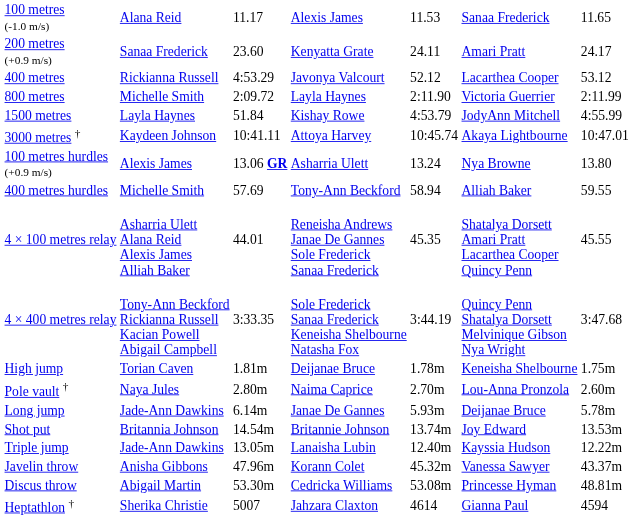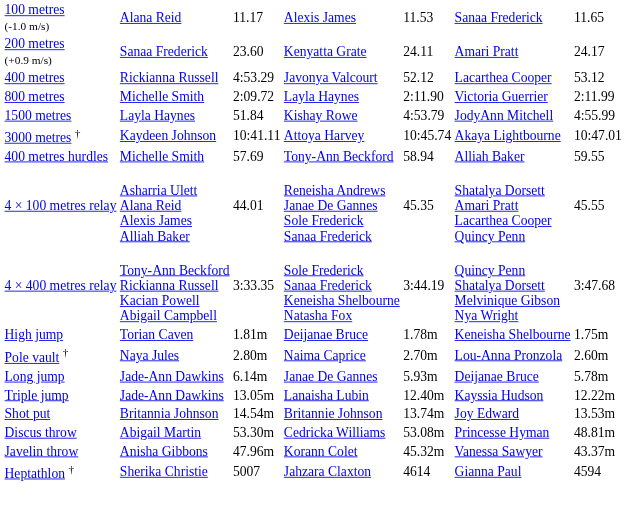- row: 100 metres hurdles (+0.9 m/s) | Alexis James | 13.06 GR | Asharria Ulett | 13.24 | Nya Browne | 13.80
rows swapped: Triple jump <-> Shot put
rows swapped: Discus throw <-> Javelin throw
